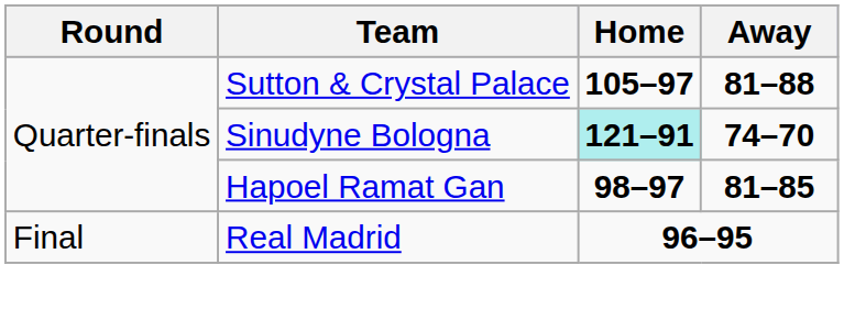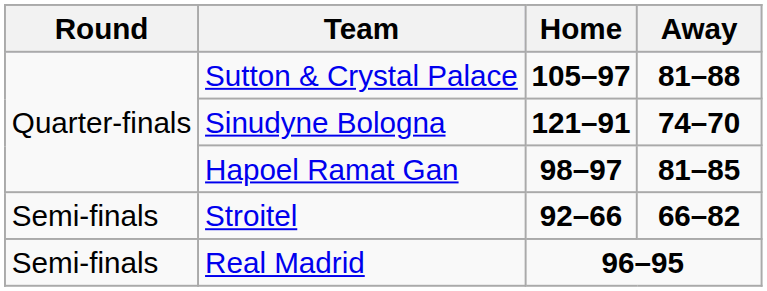Sinudyne Bologna | Home: paleturquoise background -> no background
+ row: Semi-finals | Stroitel | 92–66 | 66–82
Real Madrid | Round: Final -> Semi-finals
